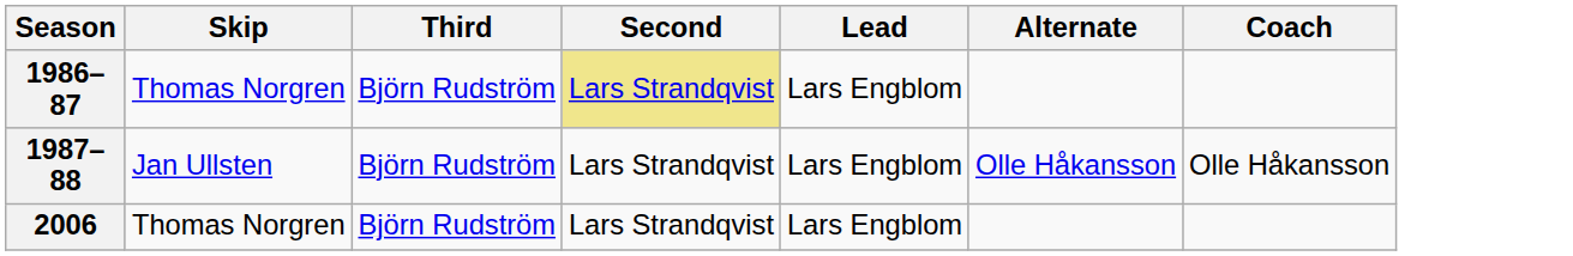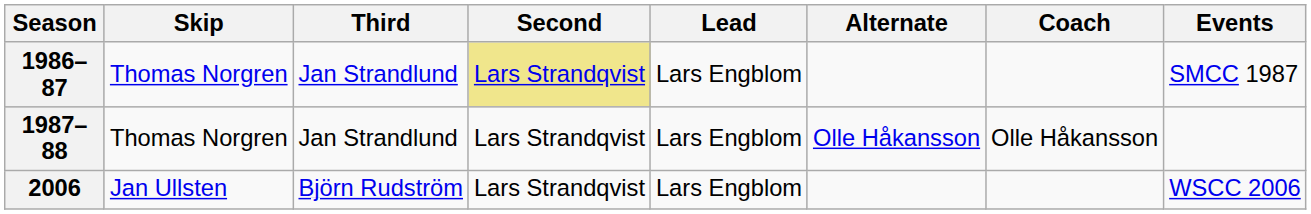+ column: Events | SMCC 1987 | WSCC 2006
1986–87 | Third: Björn Rudström -> Jan Strandlund
1987–88 | Skip: Jan Ullsten -> Thomas Norgren
1987–88 | Third: Björn Rudström -> Jan Strandlund
2006 | Skip: Thomas Norgren -> Jan Ullsten
